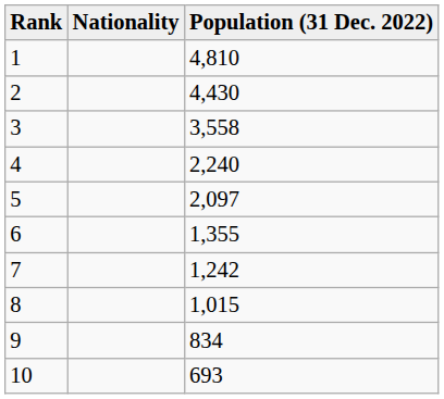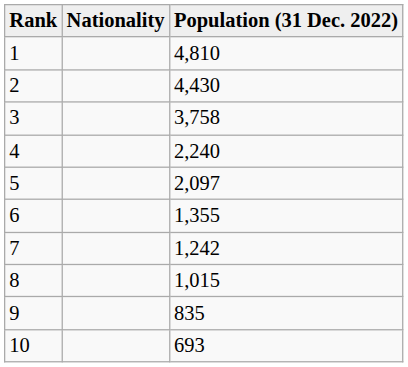3 | Population (31 Dec. 2022): 3,558 -> 3,758
9 | Population (31 Dec. 2022): 834 -> 835
